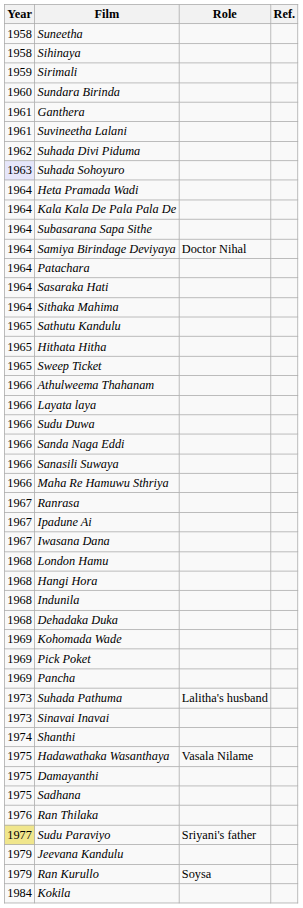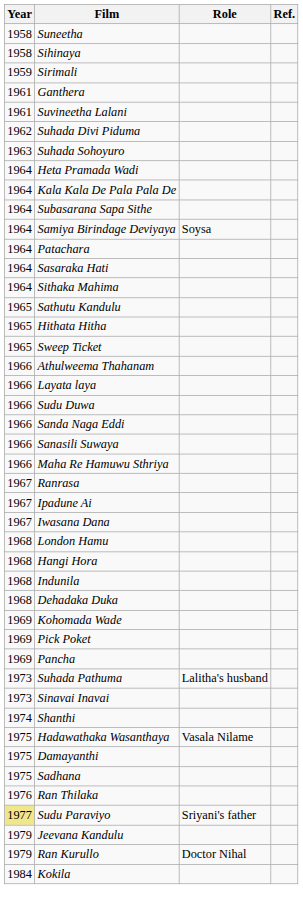- row: 1960 | Sundara Birinda
Suhada Sohoyuro | Year: lavender background -> no background
Samiya Birindage Deviyaya | Role: Doctor Nihal -> Soysa
Ran Kurullo | Role: Soysa -> Doctor Nihal
